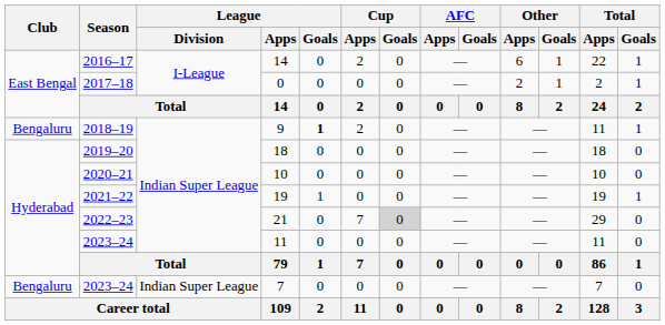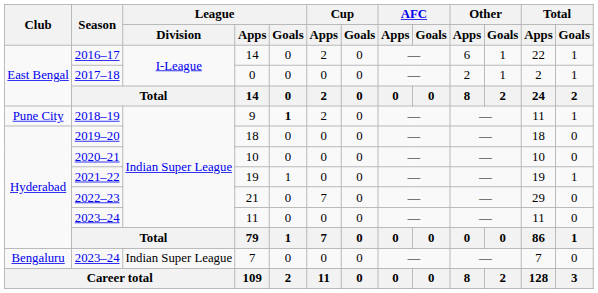9 | Club: Bengaluru -> Pune City
21 | Cup / Goals: lightgrey background -> no background
